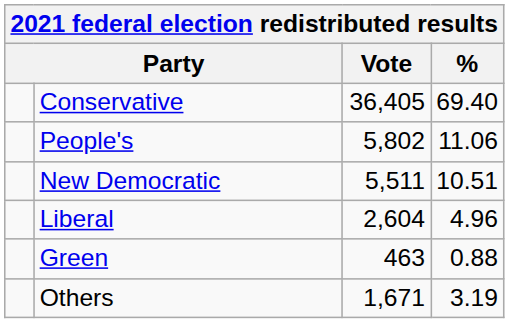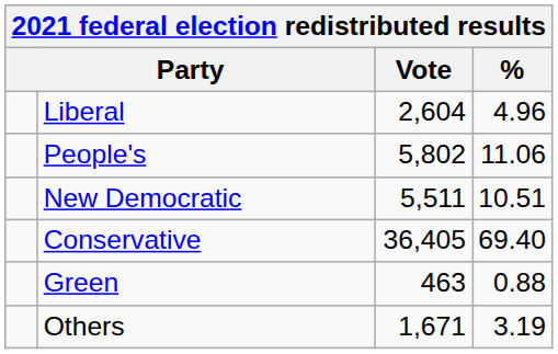rows swapped: Conservative <-> Liberal
